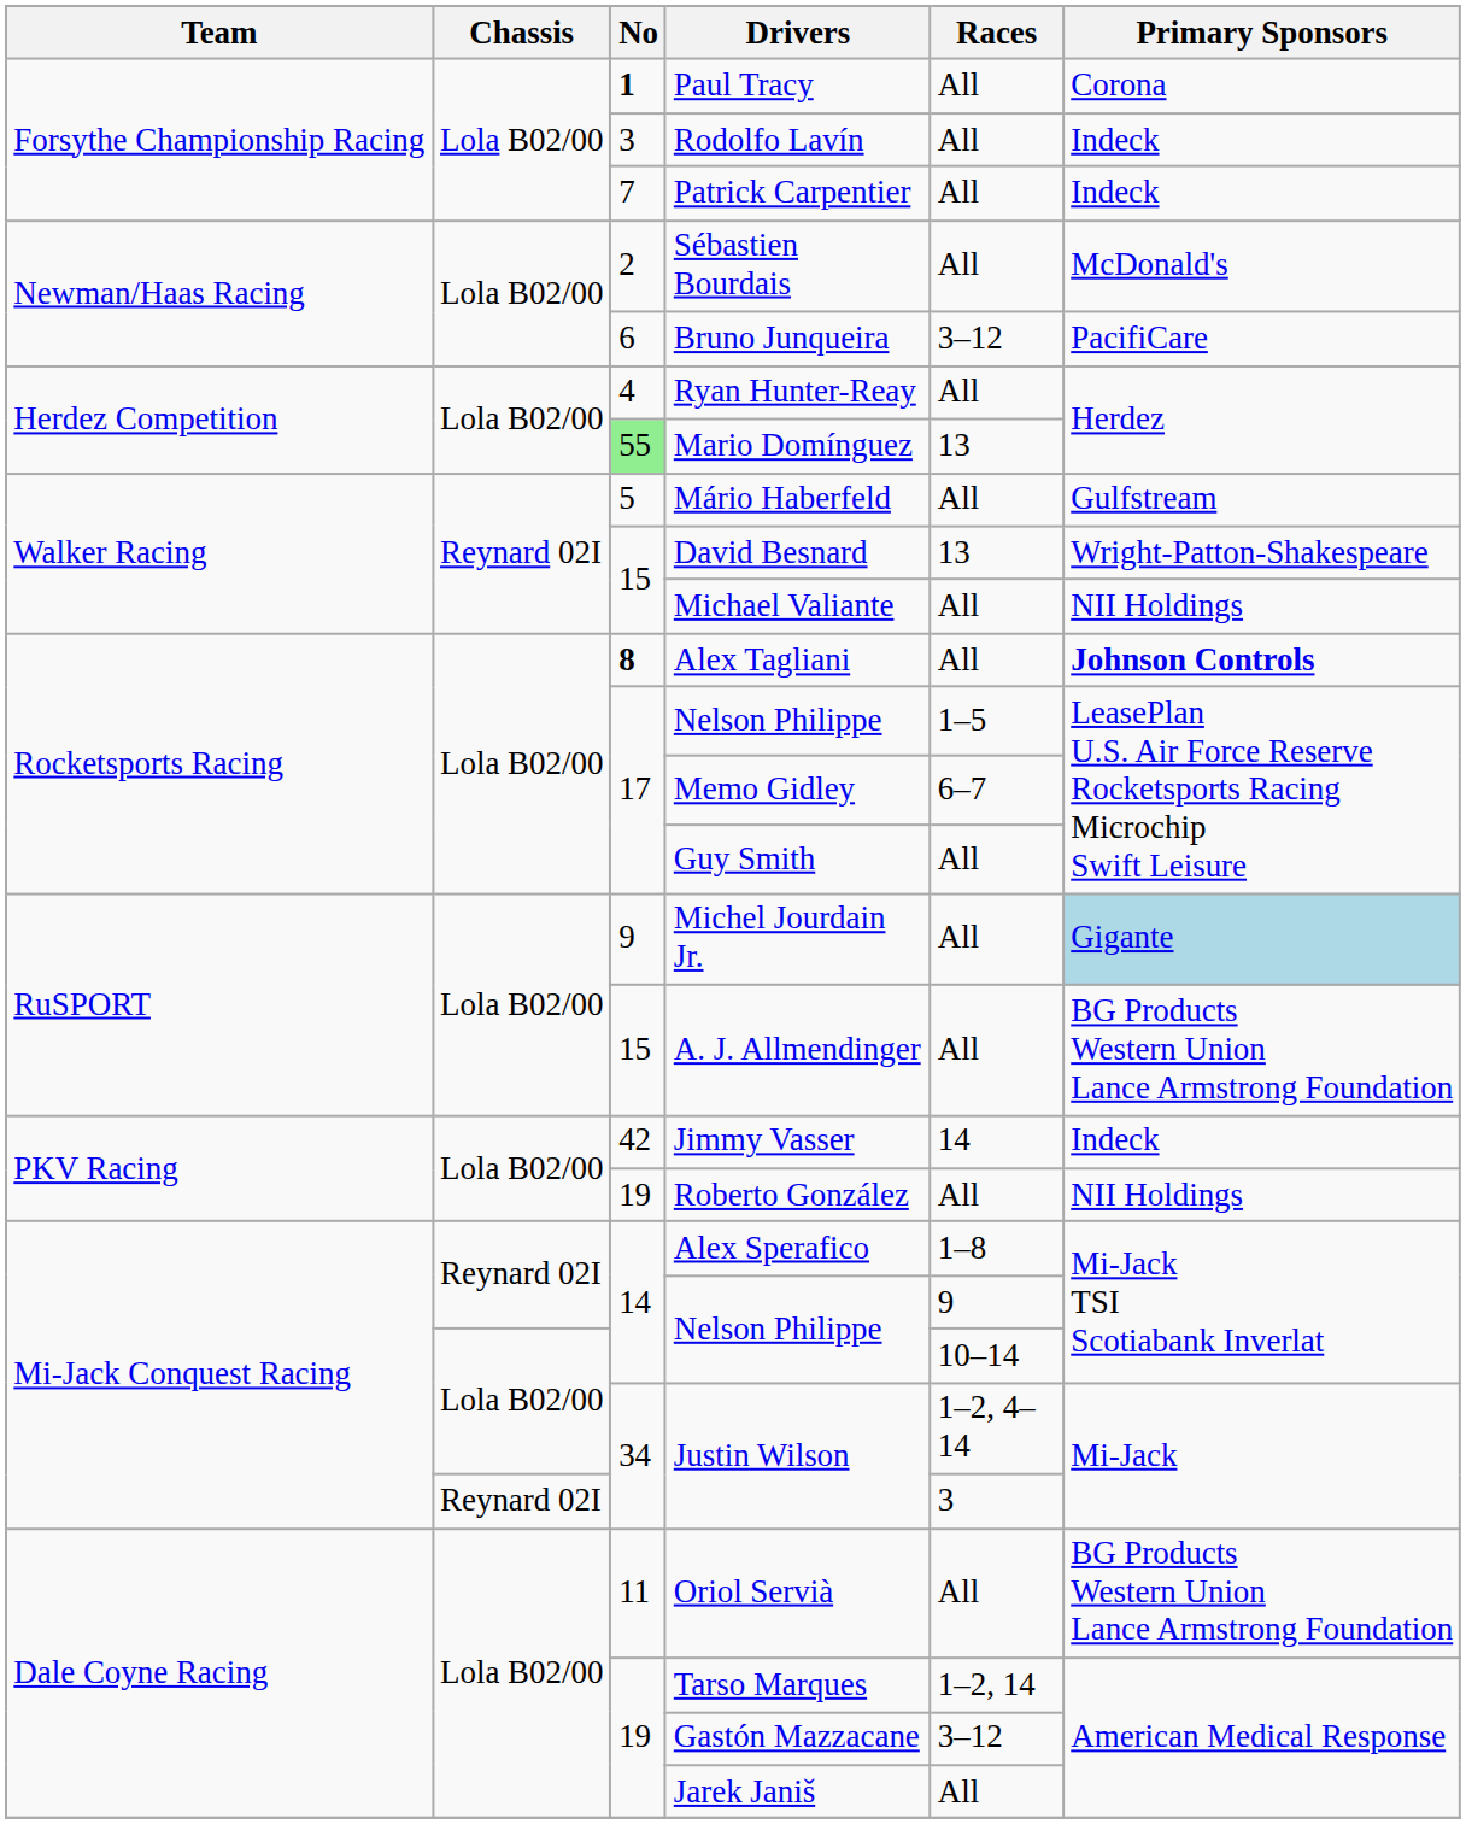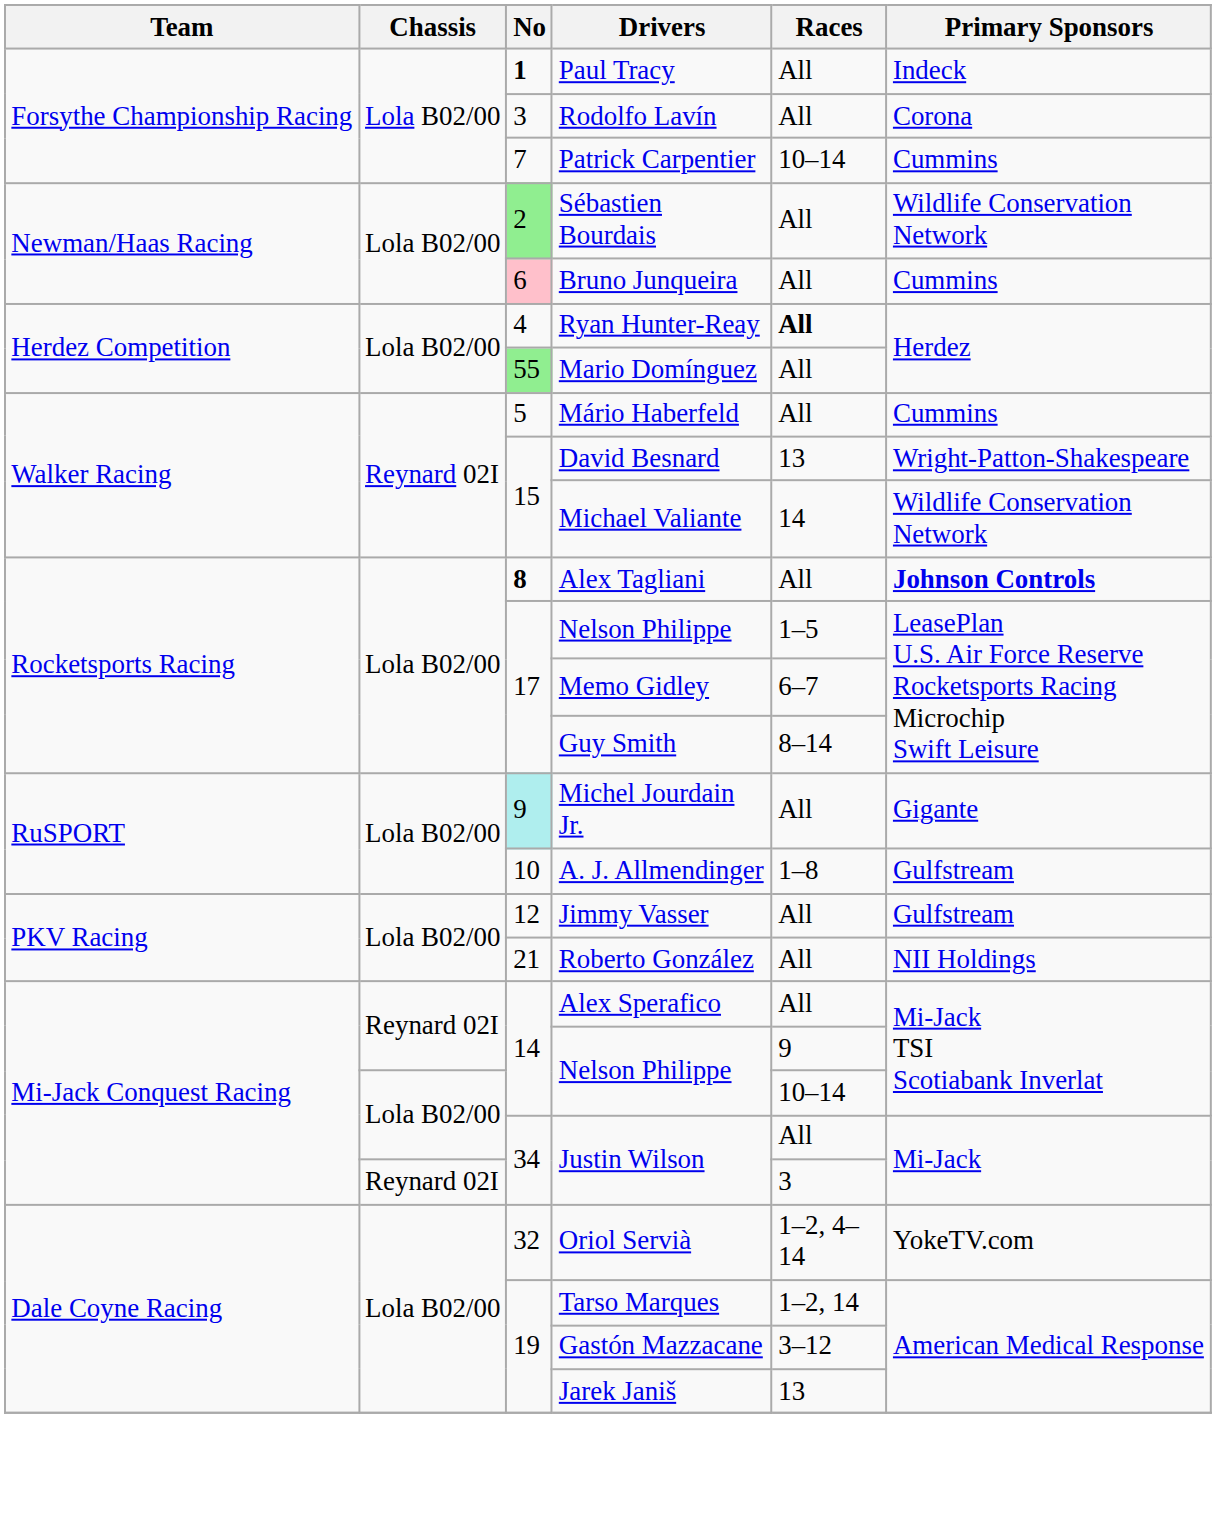Paul Tracy | Primary Sponsors: Corona -> Indeck
Rodolfo Lavín | Primary Sponsors: Indeck -> Corona
Patrick Carpentier | Races: All -> 10–14
Patrick Carpentier | Primary Sponsors: Indeck -> Cummins
Sébastien Bourdais | No: no background -> lightgreen background
Sébastien Bourdais | Primary Sponsors: McDonald's -> Wildlife Conservation Network
Bruno Junqueira | No: no background -> pink background
Bruno Junqueira | Races: 3–12 -> All
Bruno Junqueira | Primary Sponsors: PacifiCare -> Cummins
Ryan Hunter-Reay | Races: normal -> bold
Mario Domínguez | Races: 13 -> All
Mário Haberfeld | Primary Sponsors: Gulfstream -> Cummins
Michael Valiante | Races: All -> 14
Michael Valiante | Primary Sponsors: NII Holdings -> Wildlife Conservation Network
Guy Smith | Races: All -> 8–14
Michel Jourdain Jr. | No: no background -> paleturquoise background
Michel Jourdain Jr. | Primary Sponsors: lightblue background -> no background
A. J. Allmendinger | No: 15 -> 10
A. J. Allmendinger | Races: All -> 1–8
A. J. Allmendinger | Primary Sponsors: BG Products Western Union Lance Armstrong Foundation -> Gulfstream
Jimmy Vasser | No: 42 -> 12
Jimmy Vasser | Races: 14 -> All
Jimmy Vasser | Primary Sponsors: Indeck -> Gulfstream
Roberto González | No: 19 -> 21
Alex Sperafico | Races: 1–8 -> All
Lola B02/00 / Justin Wilson | Races: 1–2, 4–14 -> All
Oriol Servià | No: 11 -> 32
Oriol Servià | Races: All -> 1–2, 4–14
Oriol Servià | Primary Sponsors: BG Products Western Union Lance Armstrong Foundation -> YokeTV.com
Jarek Janiš | Races: All -> 13
